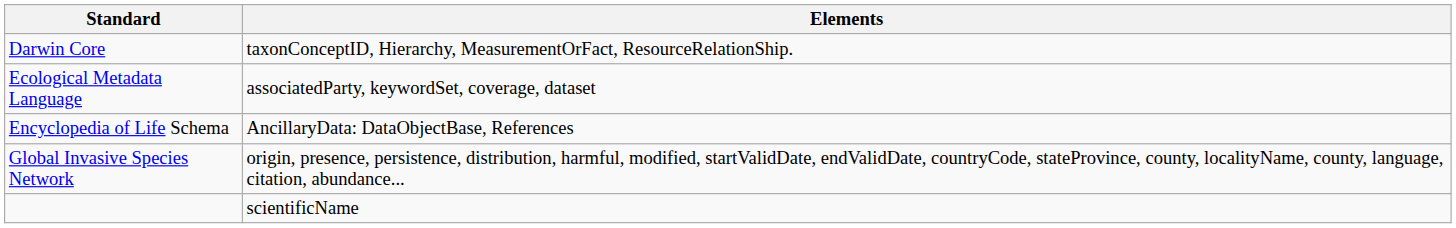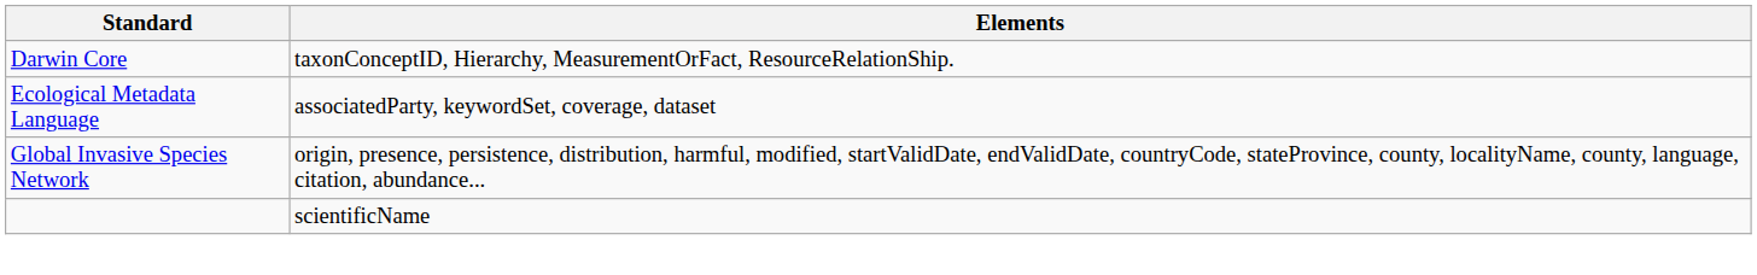- row: Encyclopedia of Life Schema | AncillaryData: DataObjectBase, References
